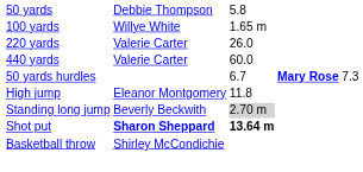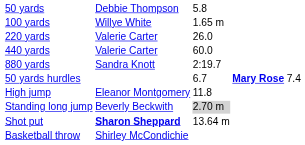+ row: 880 yards | Sandra Knott | 2:19.7
50 yards hurdles | column 5: 7.3 -> 7.4
Shot put | column 3: bold -> normal
